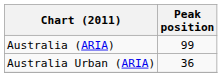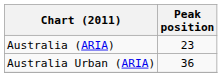Australia (ARIA) | Peak position: 99 -> 23
